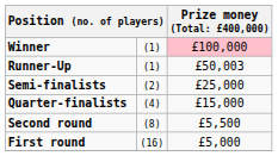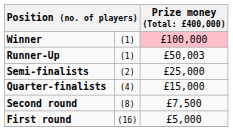Second round | column 3: £5,500 -> £7,500
